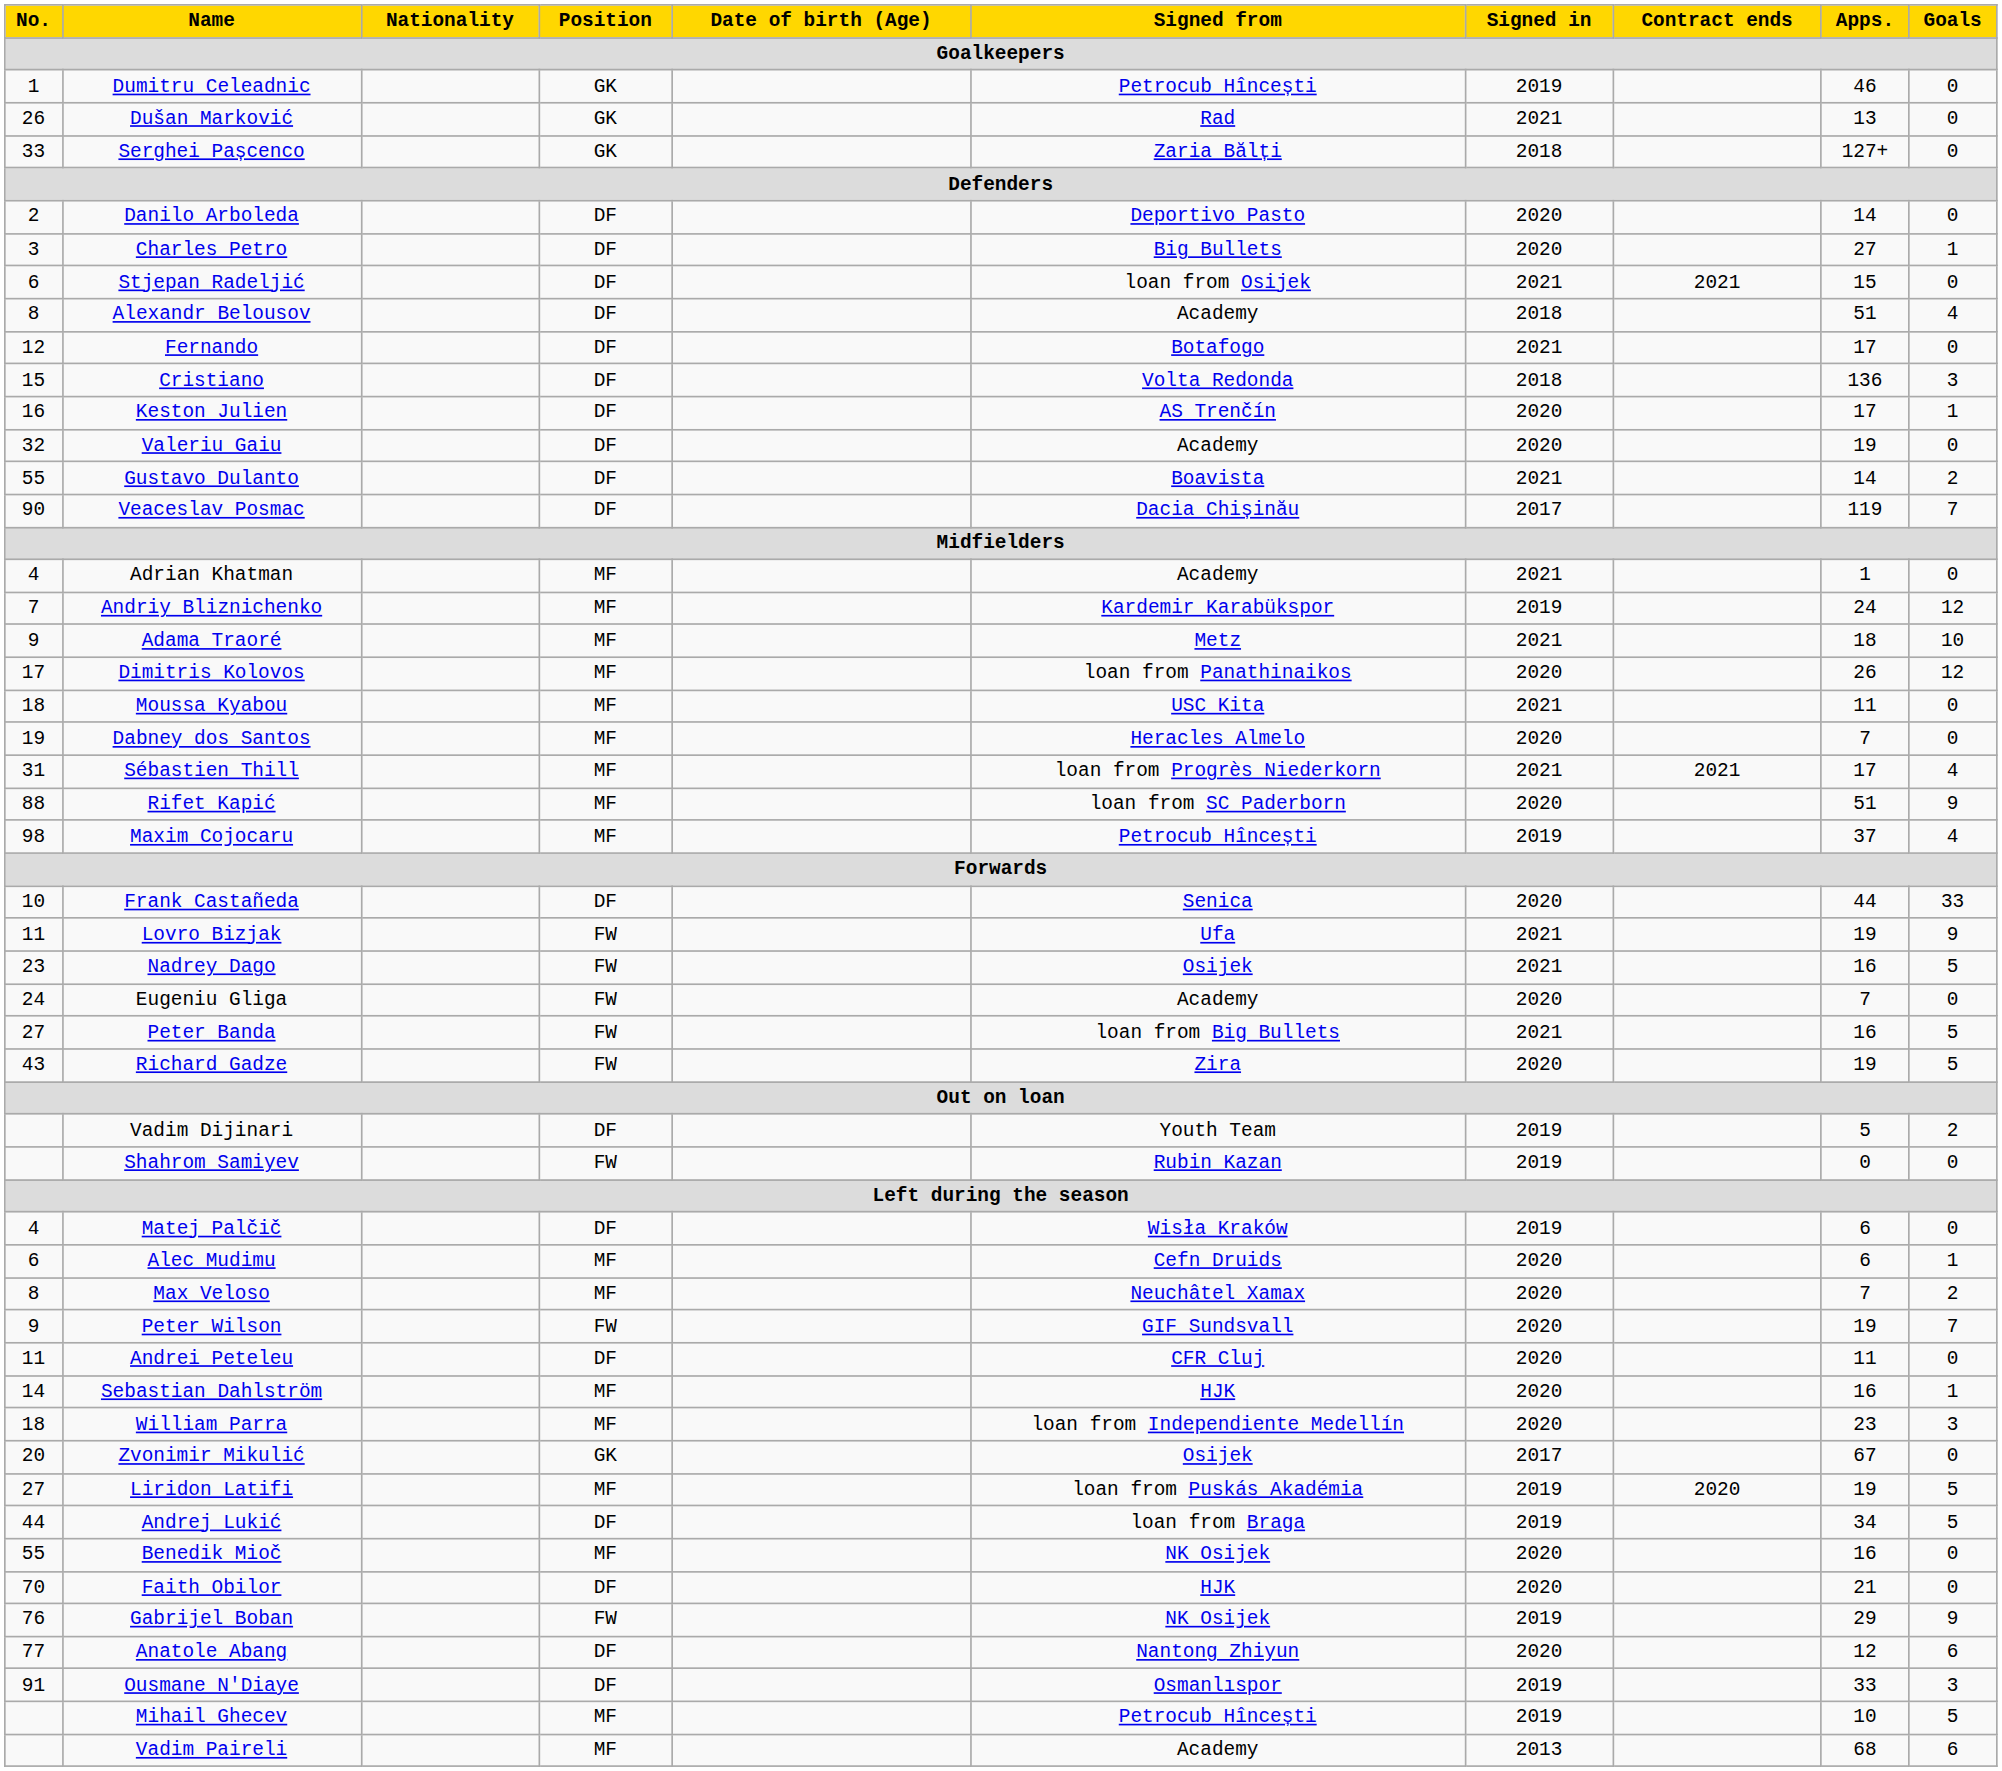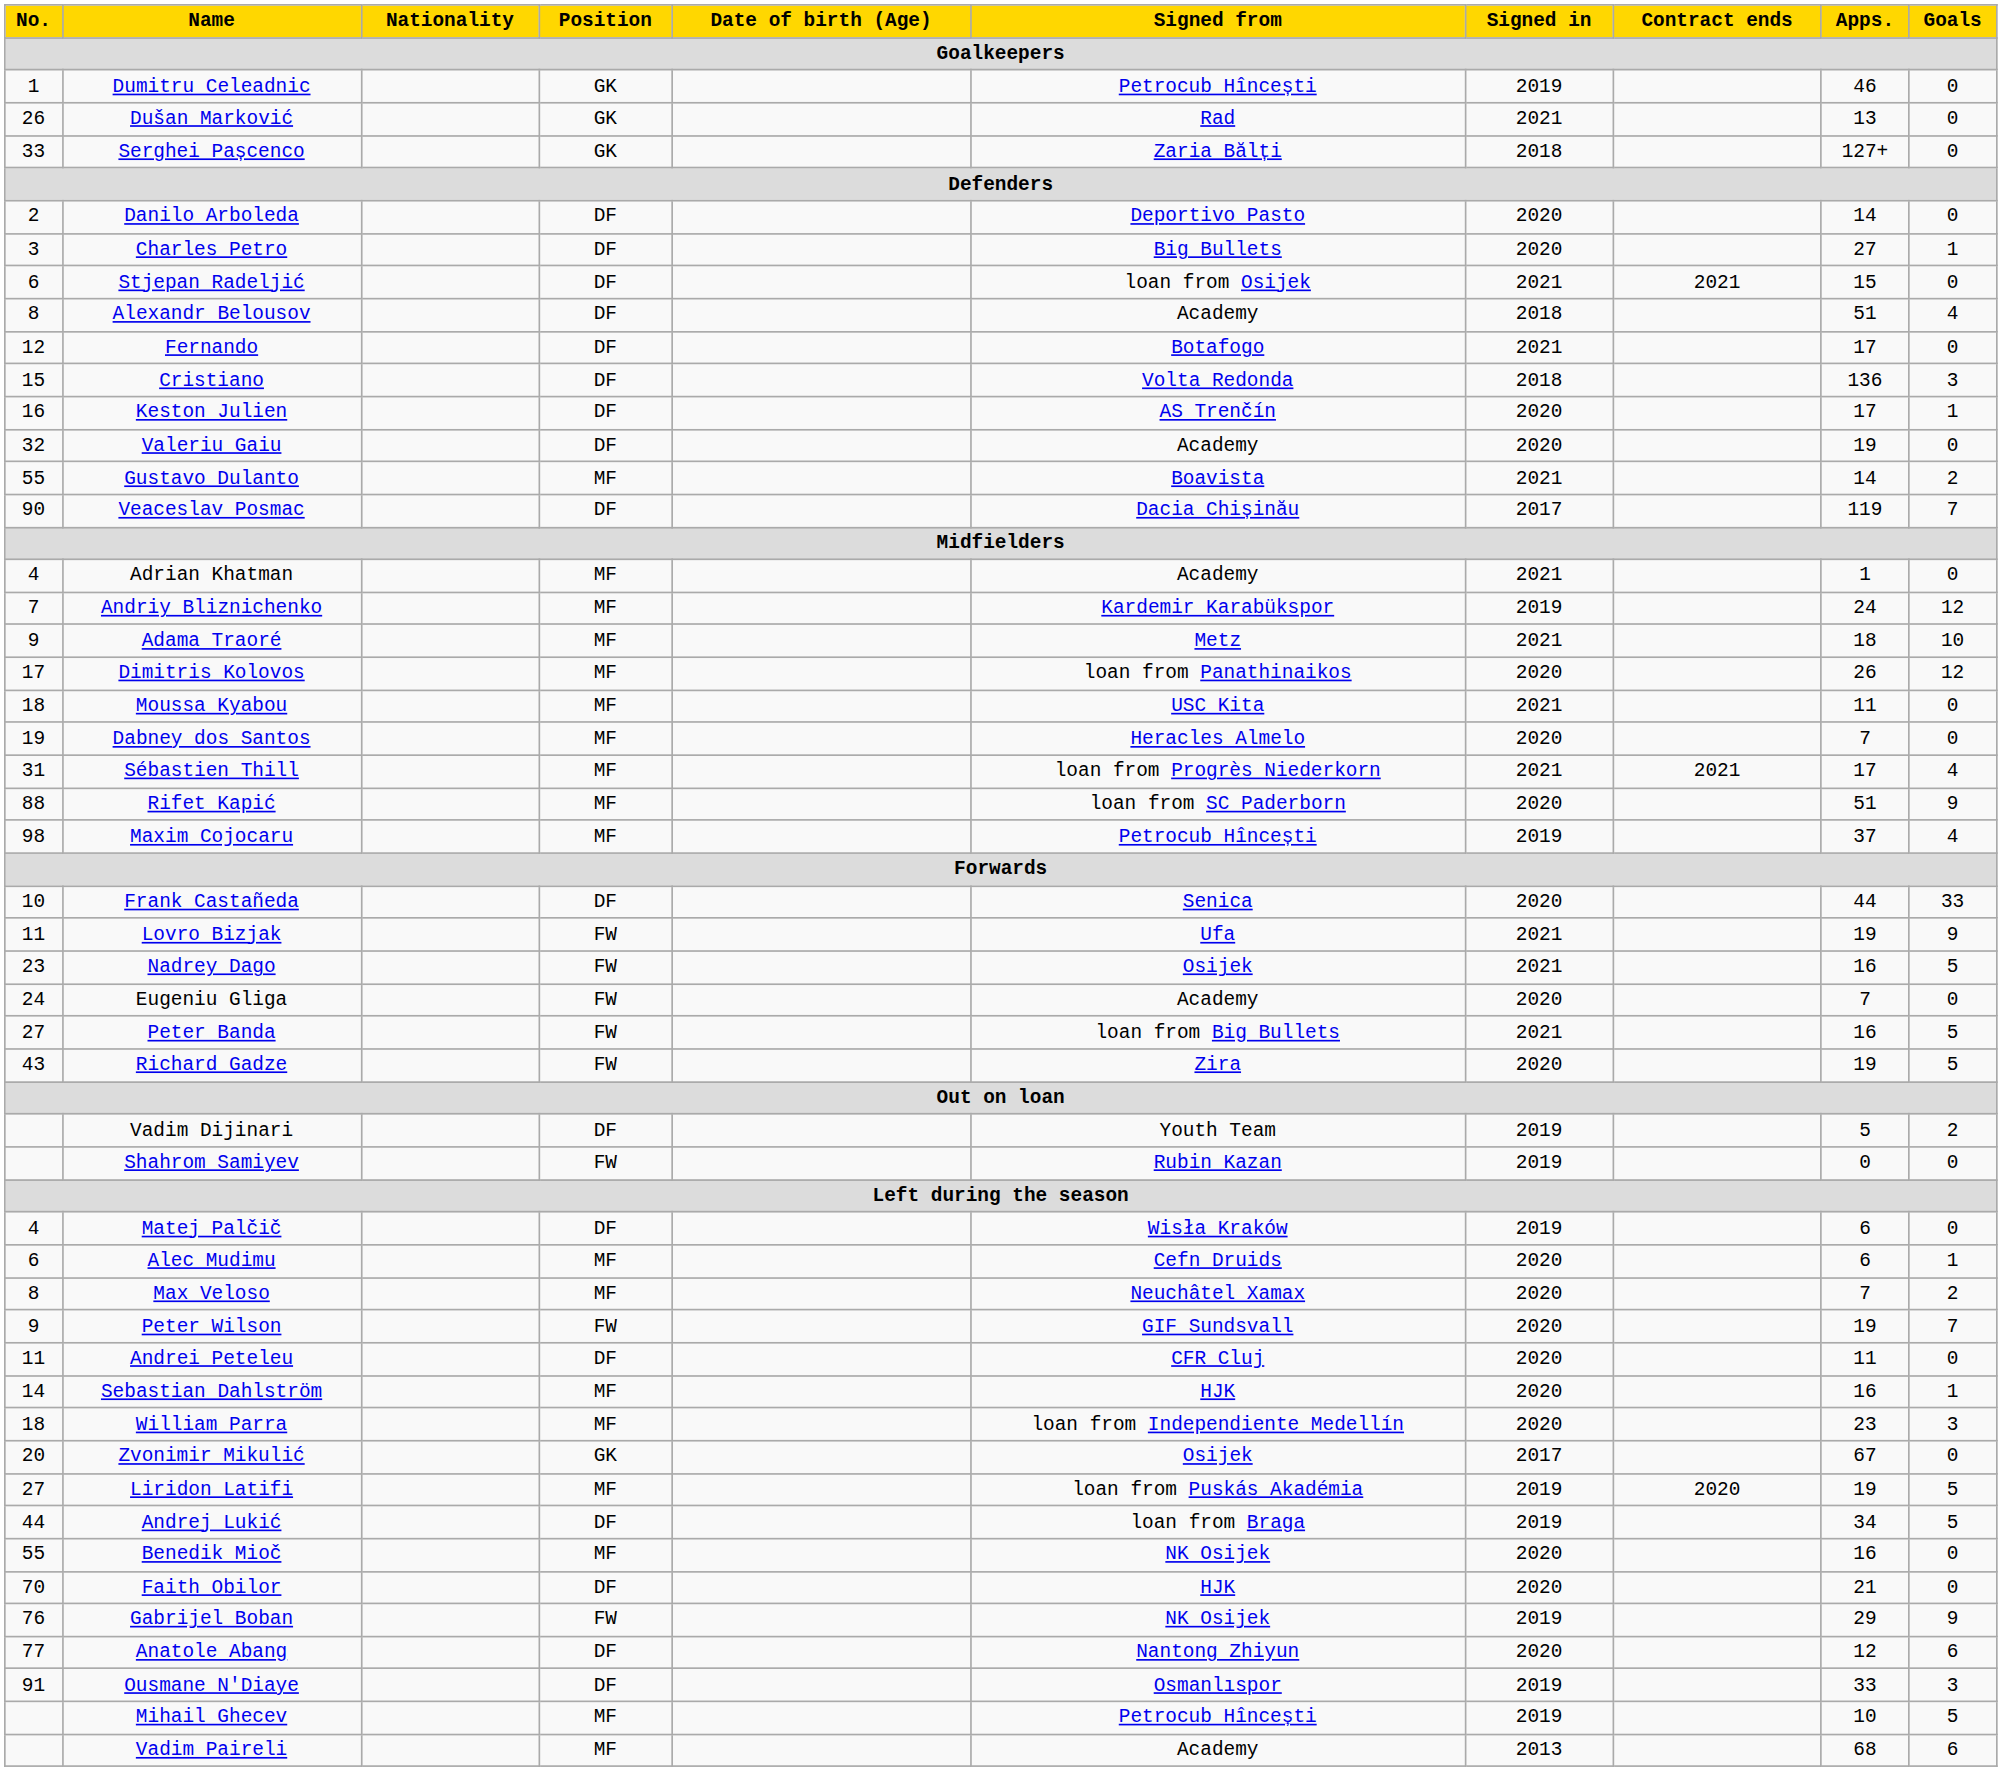Gustavo Dulanto | Position: DF -> MF
